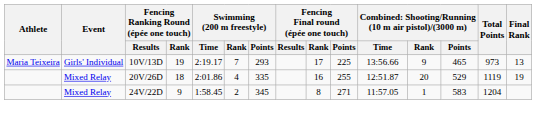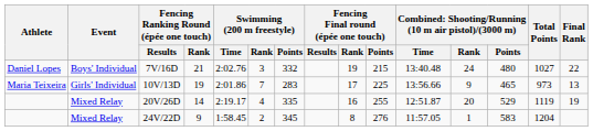+ row: Daniel Lopes | Boys' Individual | 7V/16D | 21 | 2:02.76 | 3 | 332 | 19 | 215 | 13:40.48 | 24 | 480 | 1027 | 22
10V/13D | Swimming (200 m freestyle) / Time: 2:19.17 -> 2:01.86
10V/13D | Swimming (200 m freestyle) / Points: 293 -> 283
20V/26D | Fencing Ranking Round (épée one touch) / Rank: 18 -> 14
20V/26D | Swimming (200 m freestyle) / Time: 2:01.86 -> 2:19.17
24V/22D | Fencing Final round (épée one touch) / Points: 271 -> 276
